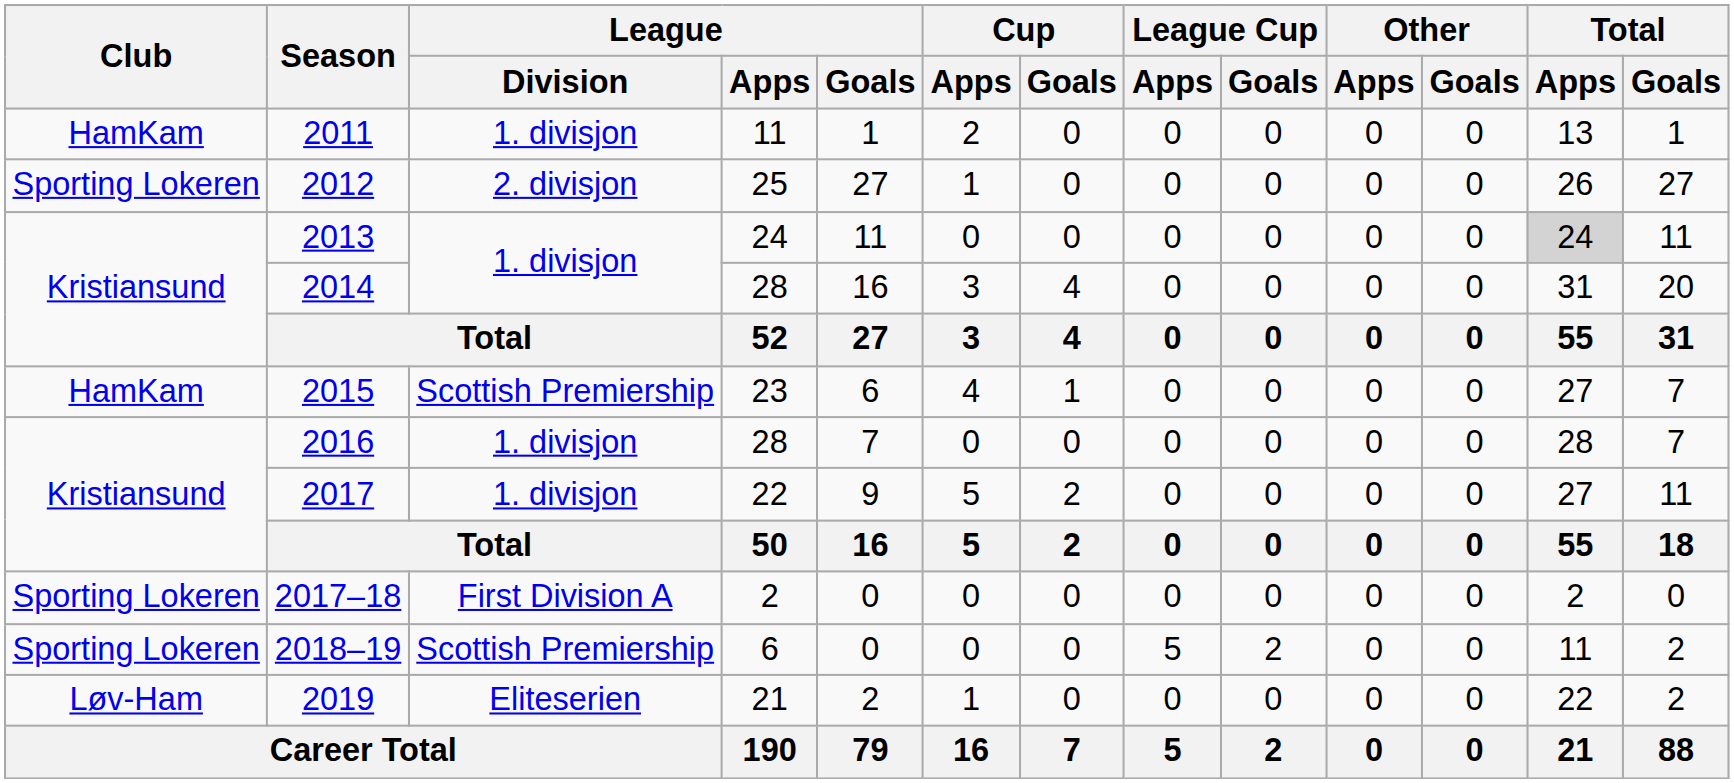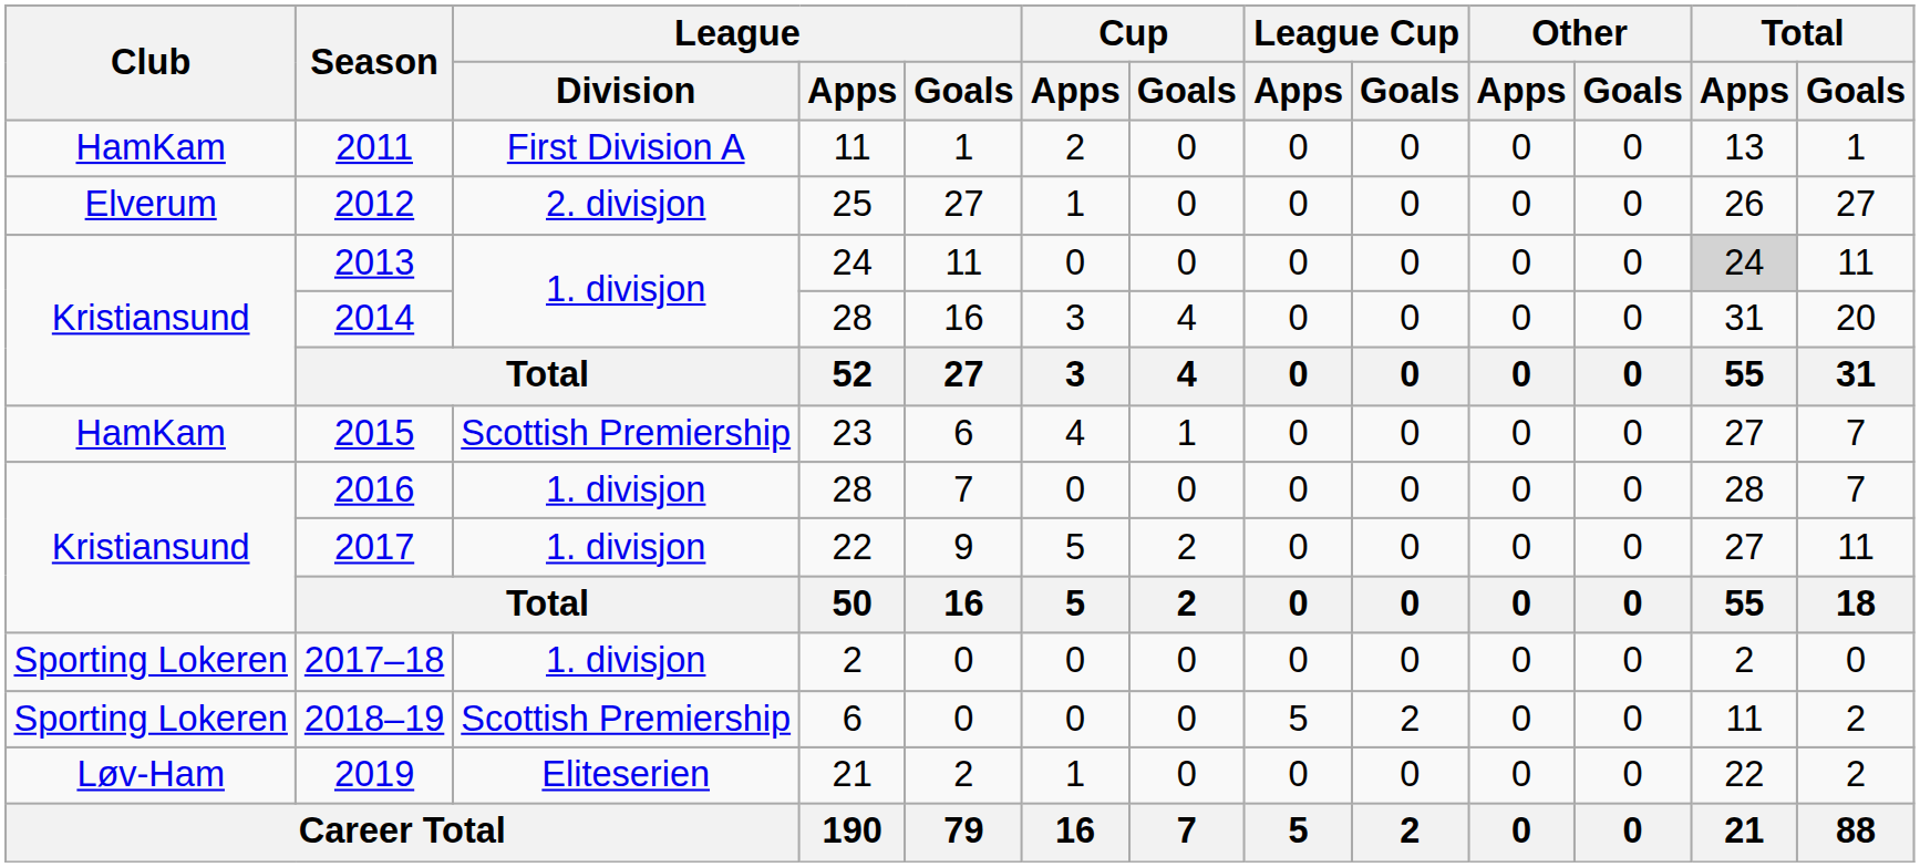2011 | League / Division: 1. divisjon -> First Division A
2012 | Club: Sporting Lokeren -> Elverum
2017–18 | League / Division: First Division A -> 1. divisjon
